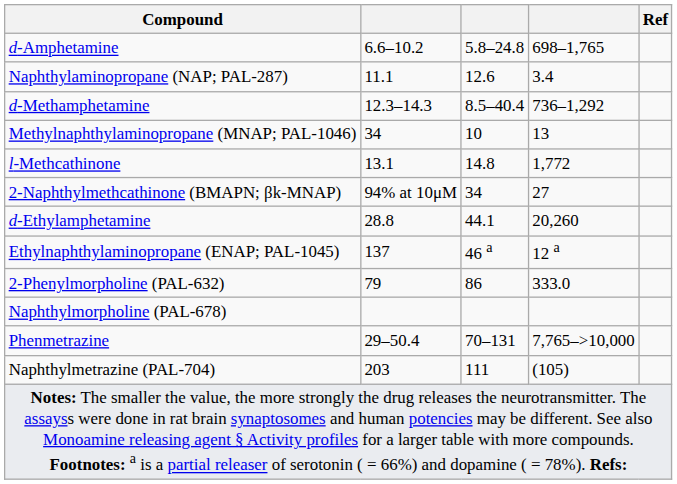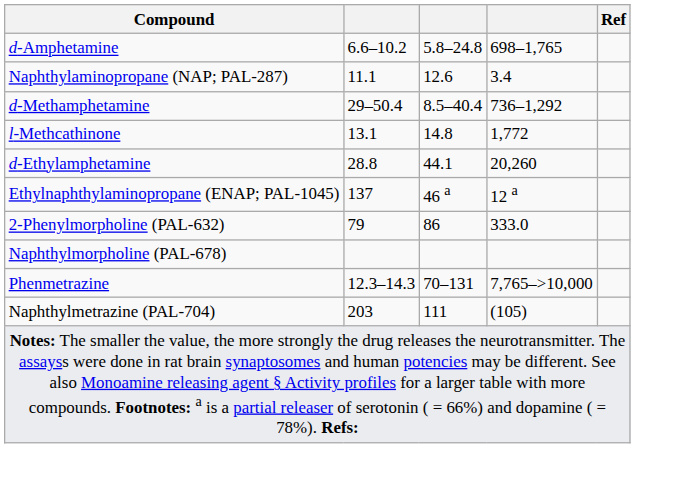d-Methamphetamine | column 2: 12.3–14.3 -> 29–50.4
- row: Methylnaphthylaminopropane (MNAP; PAL-1046) | 34 | 10 | 13
- row: 2-Naphthylmethcathinone (BMAPN; βk-MNAP) | 94% at 10μM | 34 | 27
Phenmetrazine | column 2: 29–50.4 -> 12.3–14.3
